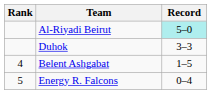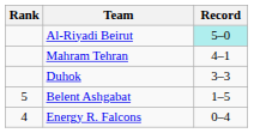+ row: Mahram Tehran | 4–1
Belent Ashgabat | Rank: 4 -> 5
Energy R. Falcons | Rank: 5 -> 4
